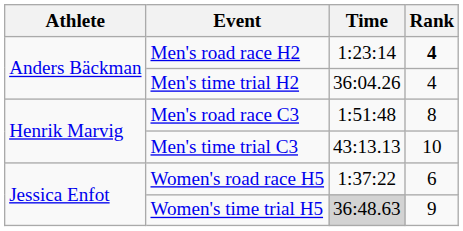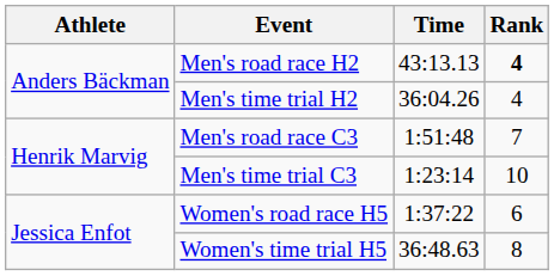Men's road race H2 | Time: 1:23:14 -> 43:13.13
Men's road race C3 | Rank: 8 -> 7
Men's time trial C3 | Time: 43:13.13 -> 1:23:14
Women's time trial H5 | Time: lightgrey background -> no background
Women's time trial H5 | Rank: 9 -> 8
